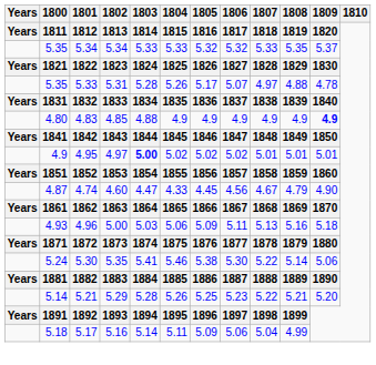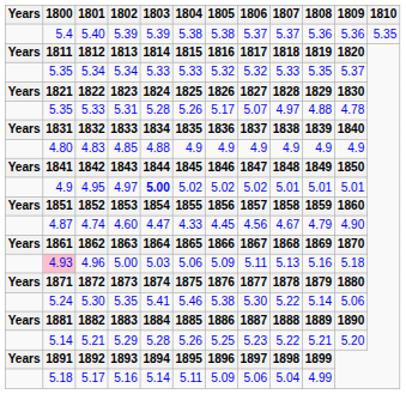+ row: 5.4 | 5.40 | 5.39 | 5.39 | 5.38 | 5.38 | 5.37 | 5.37 | 5.36 | 5.36 | 5.35
4.83 | 1809: bold -> normal
4.96 | 1800: no background -> pink background
